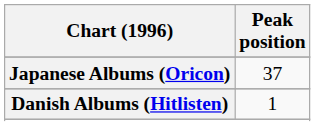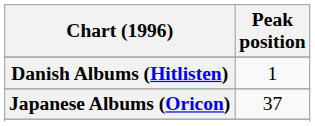rows swapped: Danish Albums (Hitlisten) <-> Japanese Albums (Oricon)
